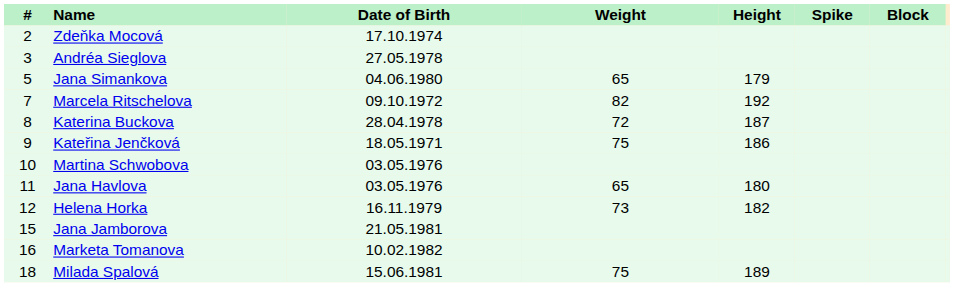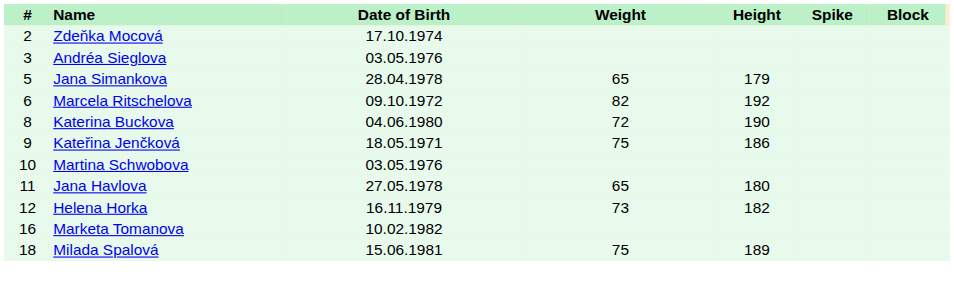Andréa Sieglova | Date of Birth: 27.05.1978 -> 03.05.1976
Jana Simankova | Date of Birth: 04.06.1980 -> 28.04.1978
Marcela Ritschelova | #: 7 -> 6
Katerina Buckova | Date of Birth: 28.04.1978 -> 04.06.1980
Katerina Buckova | Height: 187 -> 190
Jana Havlova | Date of Birth: 03.05.1976 -> 27.05.1978
- row: 15 | Jana Jamborova | 21.05.1981
